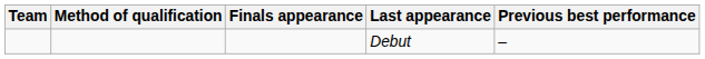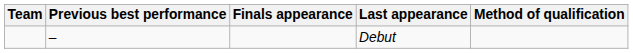columns swapped: Method of qualification <-> Previous best performance
